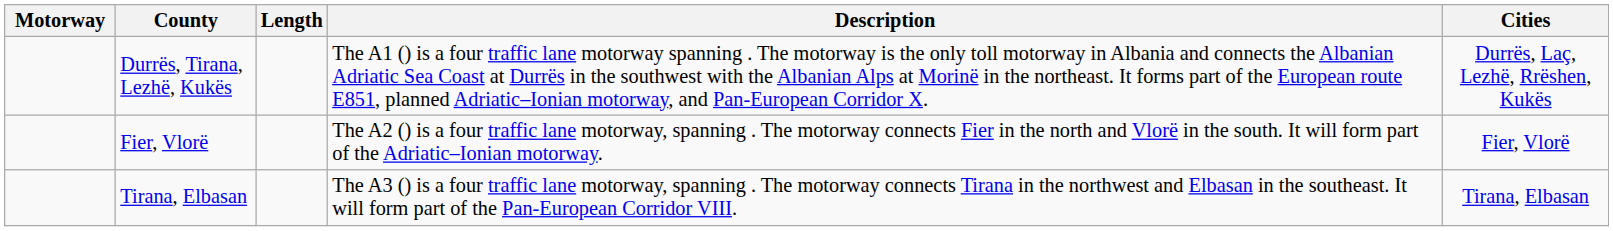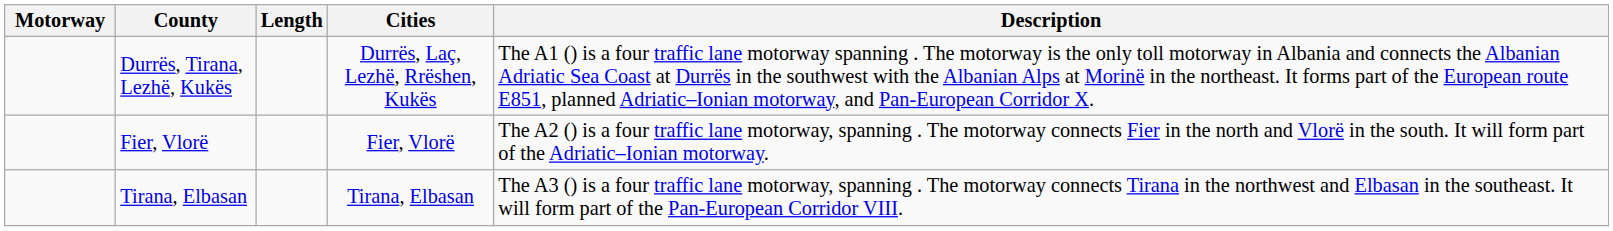columns swapped: Description <-> Cities
